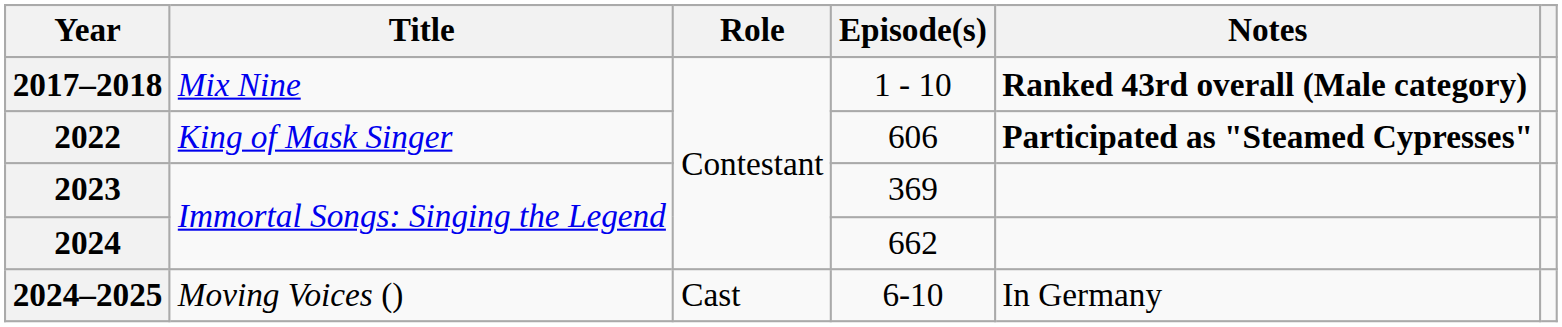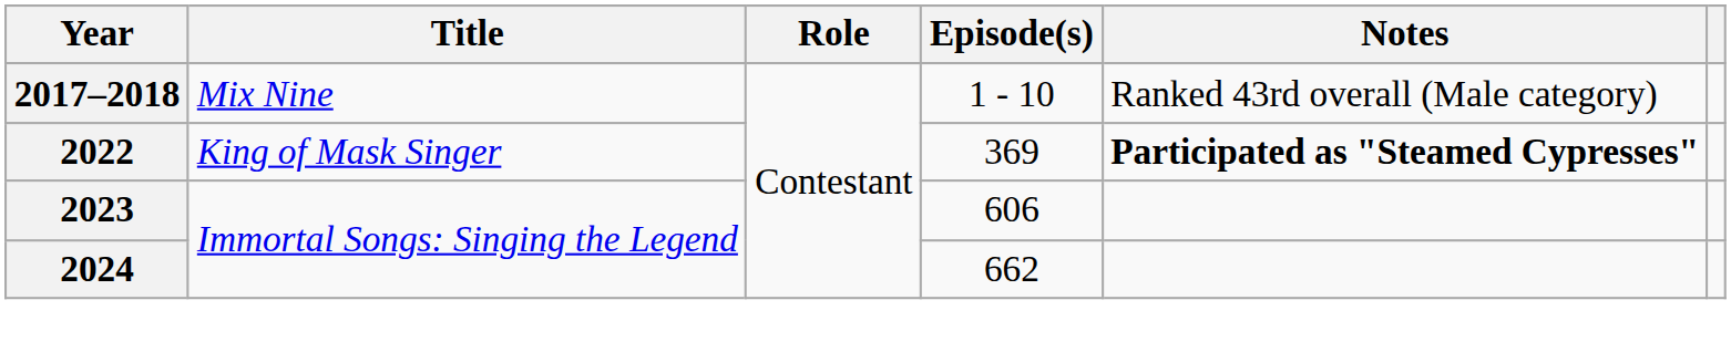2017–2018 | Notes: bold -> normal
2022 | Episode(s): 606 -> 369
2023 | Episode(s): 369 -> 606
- row: 2024–2025 | Moving Voices () | Cast | 6-10 | In Germany
